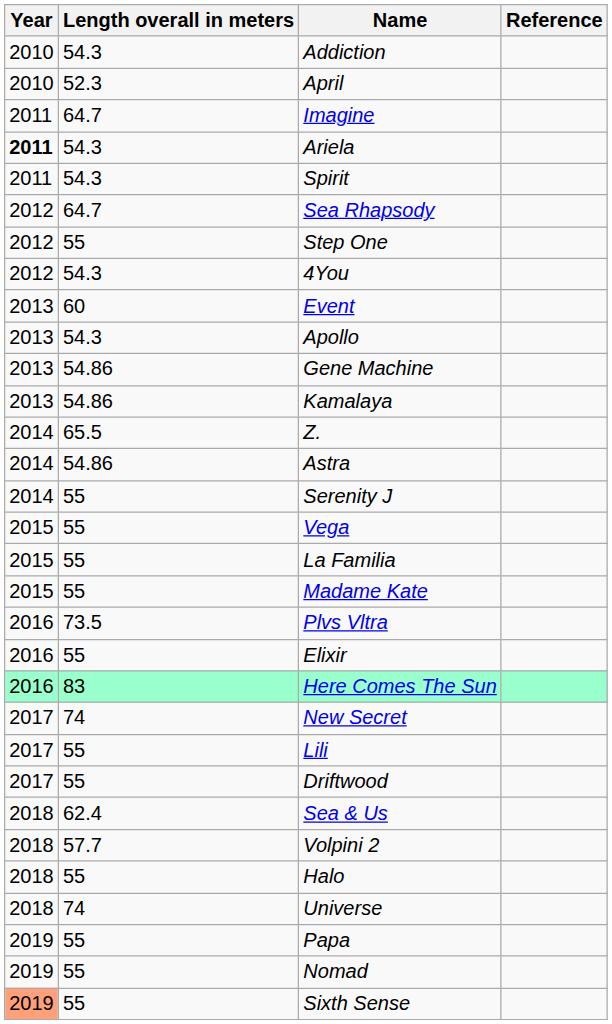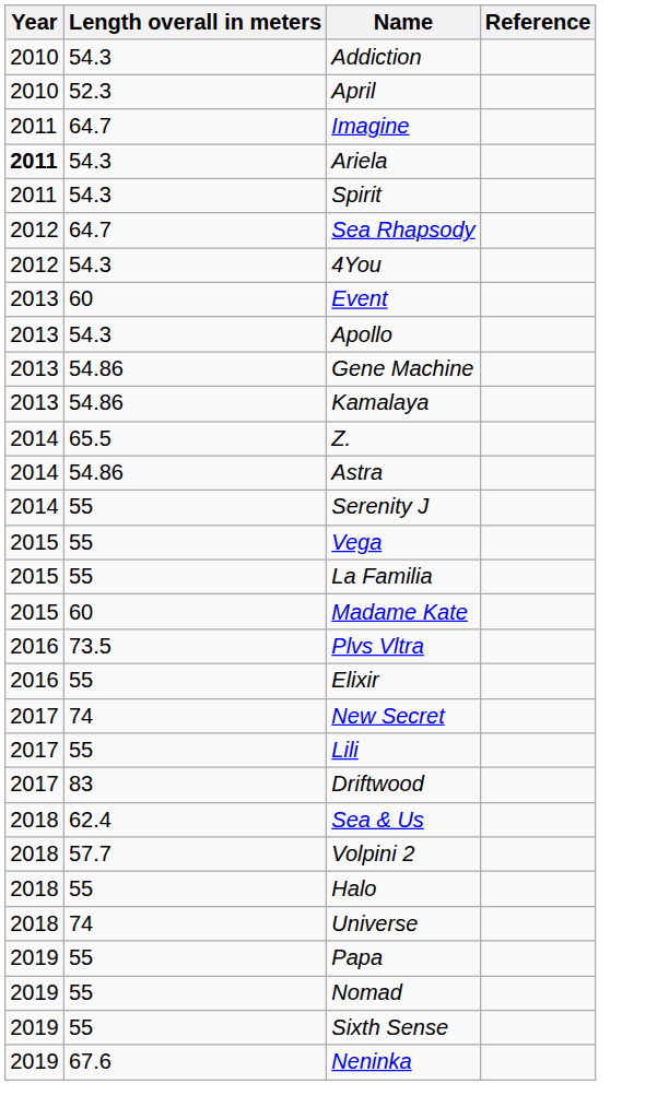- row: 2012 | 55 | Step One
Madame Kate | Length overall in meters: 55 -> 60
- row: 2016 | 83 | Here Comes The Sun
Driftwood | Length overall in meters: 55 -> 83
Sixth Sense | Year: lightsalmon background -> no background
+ row: 2019 | 67.6 | Neninka
